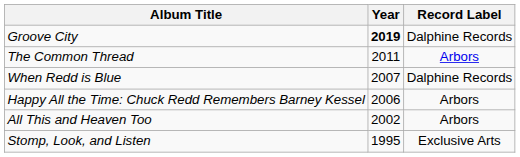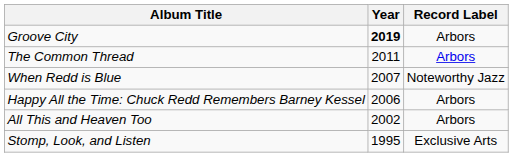Groove City | Record Label: Dalphine Records -> Arbors
When Redd is Blue | Record Label: Dalphine Records -> Noteworthy Jazz
